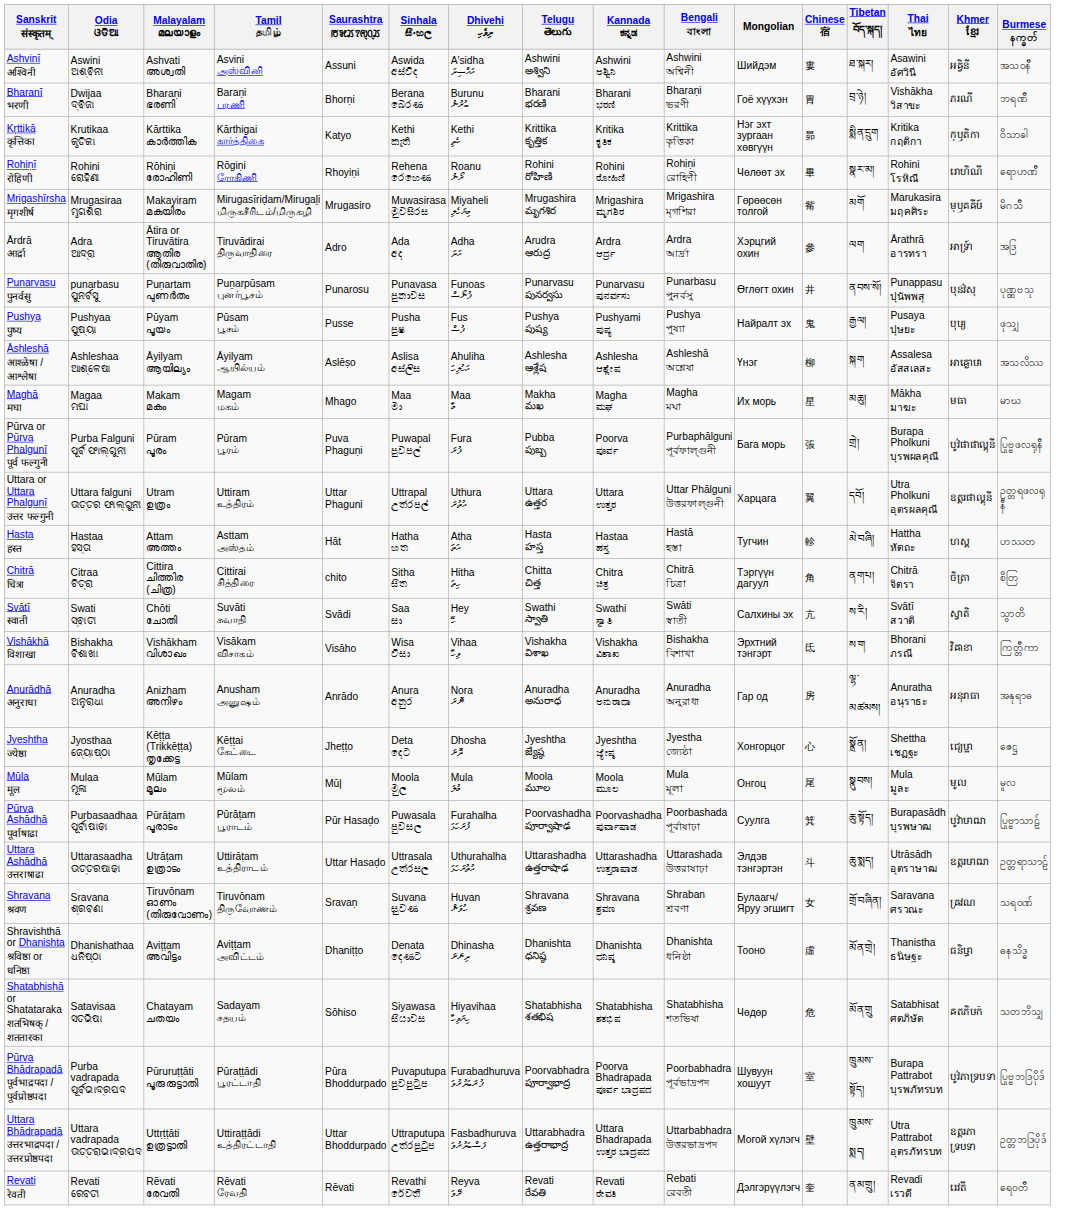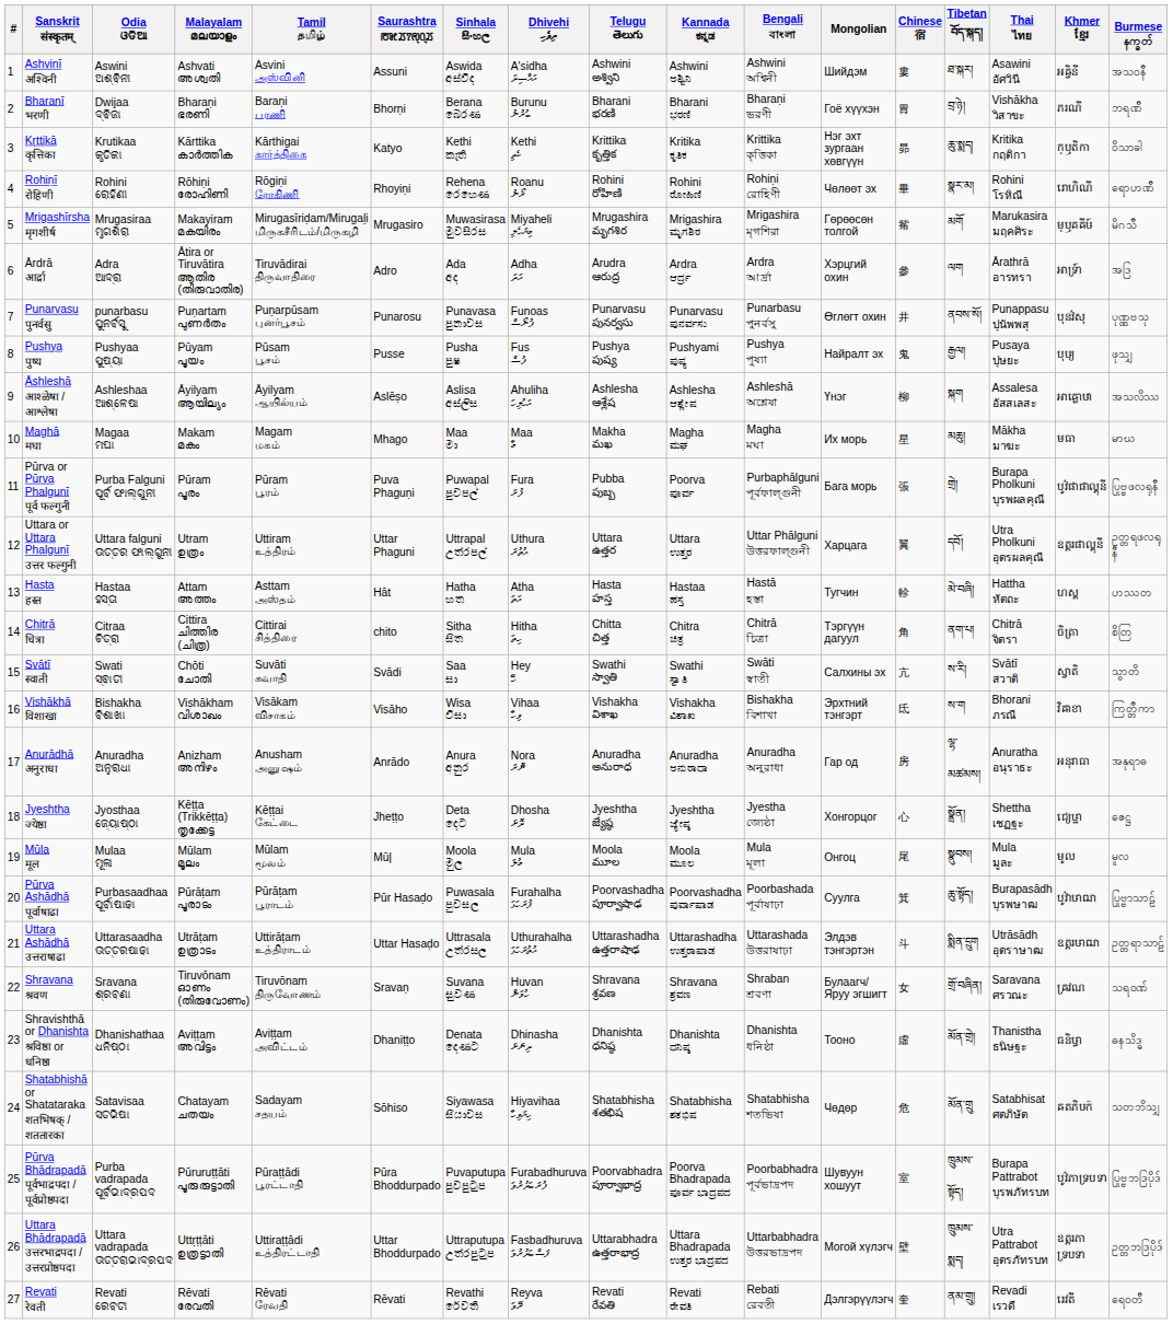+ column: # | 1 | 2 | 3 | 4 | 5 | 6 | 7 | 8 | 9 | 10 | 11 | 12 | 13 | 14 | 15 | 16 | 17 | 18 | 19 | 20 | 21 | 22 | 23 | 24 | 25 | 26 | 27
Kṛttikā कृत्तिका | Tibetan བོད་སྐད།: སྨིན་དྲུག -> ཆུ་སྨད།
Uttara Ashādhā उत्तराषाढा | Tibetan བོད་སྐད།: ཆུ་སྨད། -> སྨིན་དྲུག
